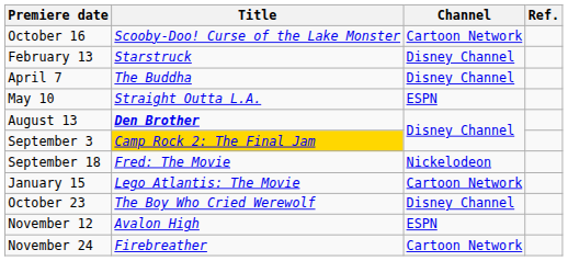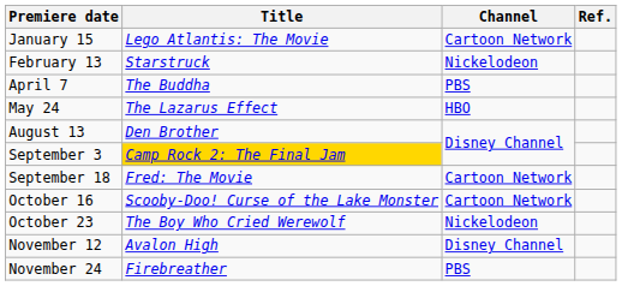rows swapped: January 15 <-> October 16
February 13 | Channel: Disney Channel -> Nickelodeon
April 7 | Channel: Disney Channel -> PBS
- row: May 10 | Straight Outta L.A. | ESPN
+ row: May 24 | The Lazarus Effect | HBO
August 13 | Title: bold -> normal
September 18 | Channel: Nickelodeon -> Cartoon Network
October 23 | Channel: Disney Channel -> Nickelodeon
November 12 | Channel: ESPN -> Disney Channel
November 24 | Channel: Cartoon Network -> PBS
